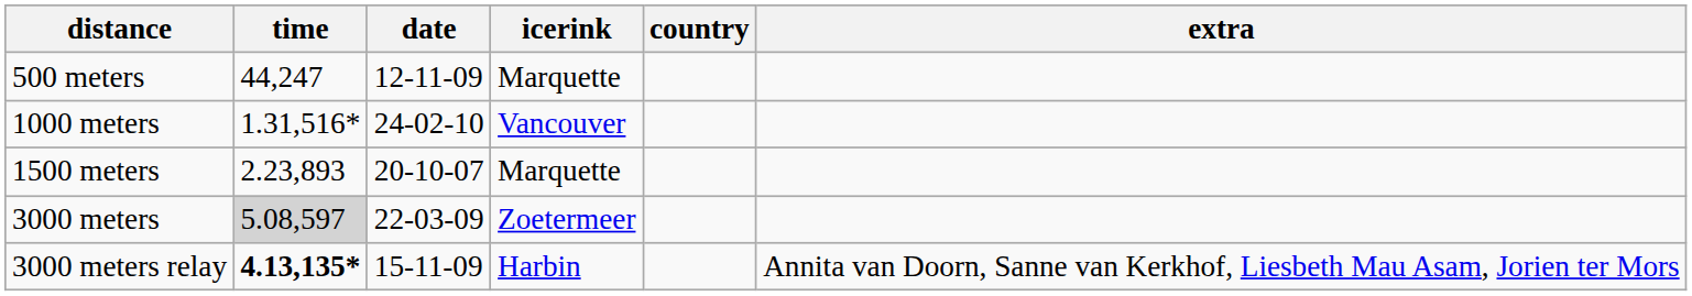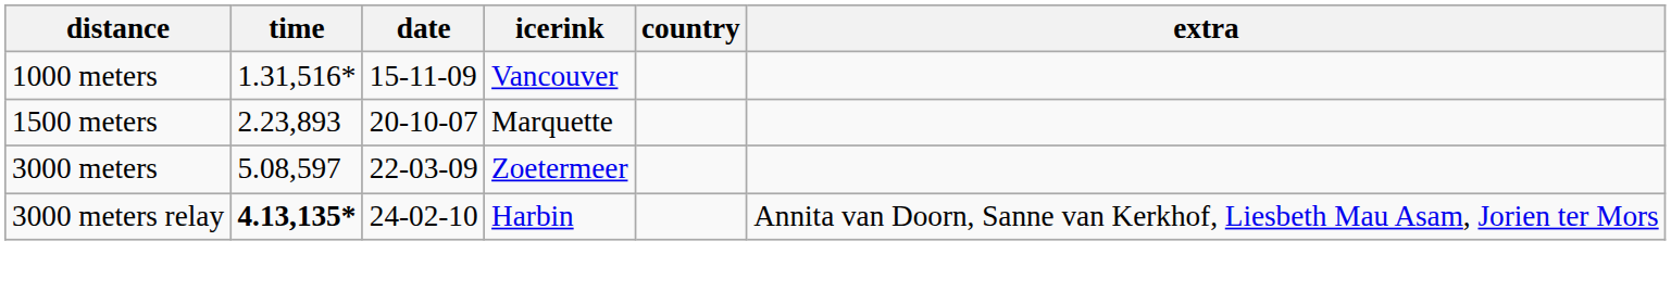- row: 500 meters | 44,247 | 12-11-09 | Marquette
1000 meters | date: 24-02-10 -> 15-11-09
3000 meters | time: lightgrey background -> no background
3000 meters relay | date: 15-11-09 -> 24-02-10
